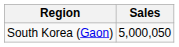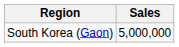South Korea (Gaon) | Sales: 5,000,050 -> 5,000,000
